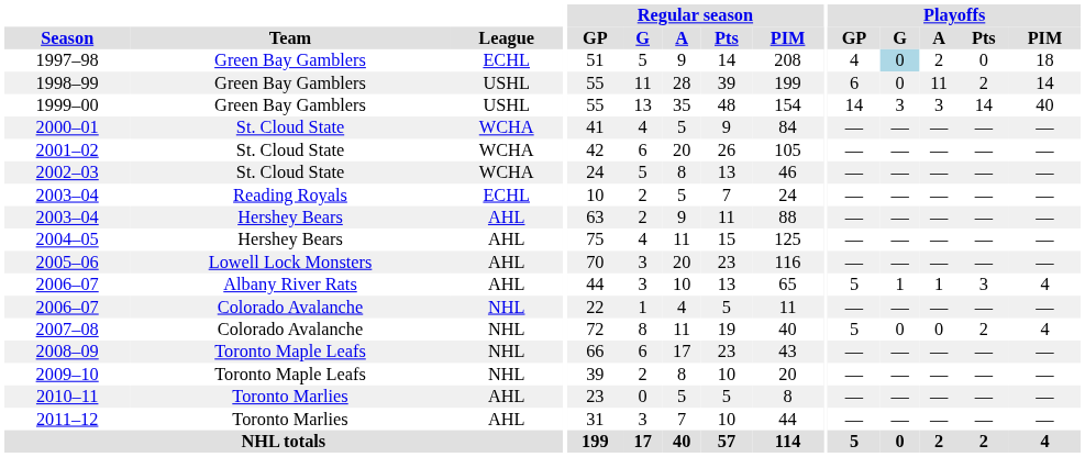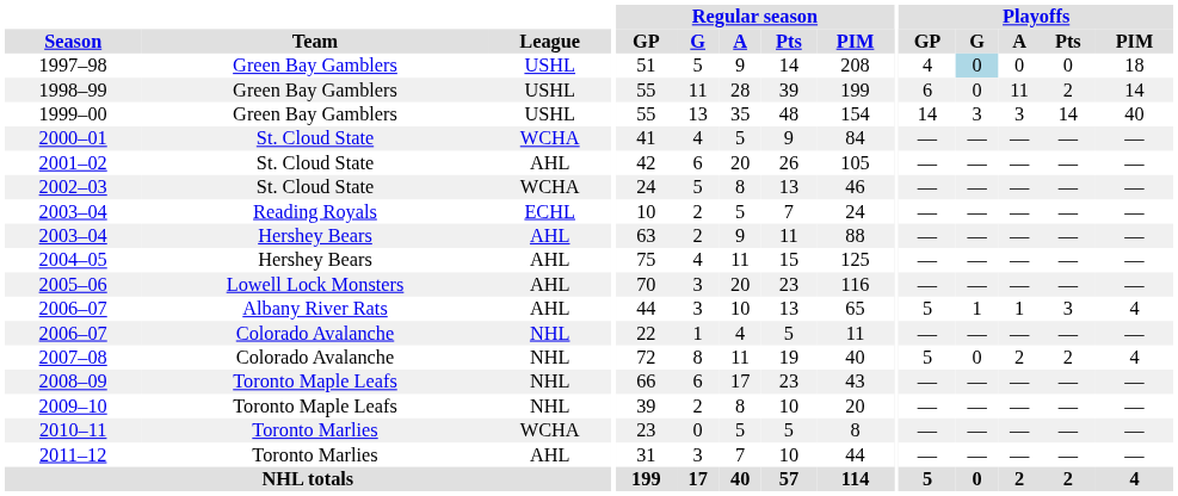1997–98 | League: ECHL -> USHL
1997–98 | Playoffs / A: 2 -> 0
2001–02 | League: WCHA -> AHL
2007–08 | Playoffs / A: 0 -> 2
2010–11 | League: AHL -> WCHA
